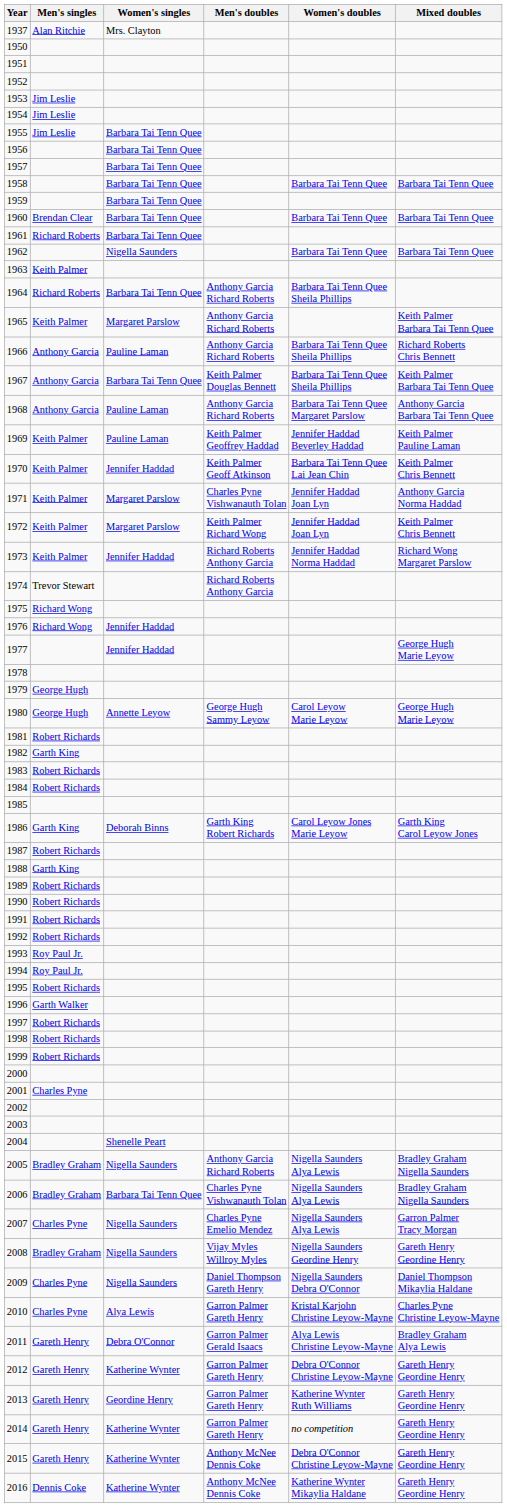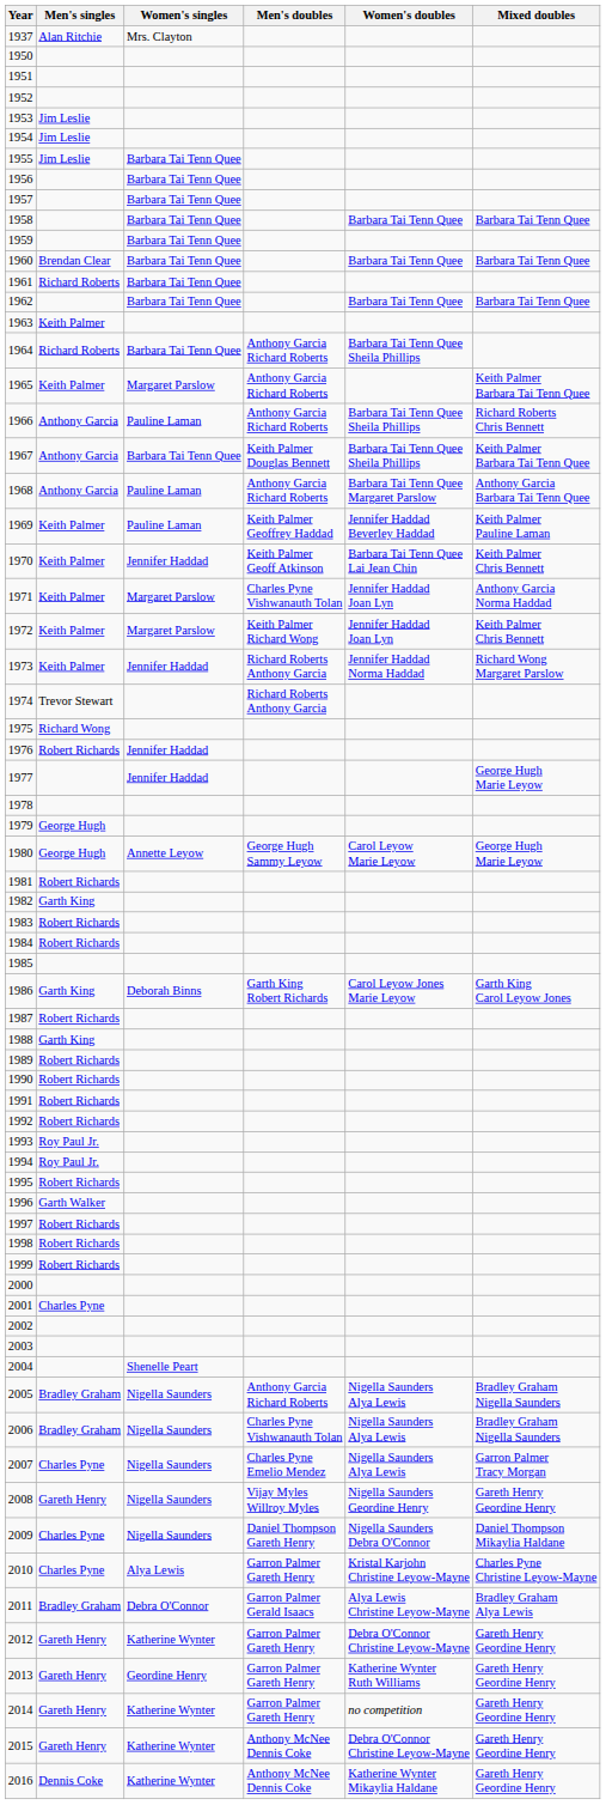1962 | Women's singles: Nigella Saunders -> Barbara Tai Tenn Quee
1976 | Men's singles: Richard Wong -> Robert Richards
2006 | Women's singles: Barbara Tai Tenn Quee -> Nigella Saunders
2008 | Men's singles: Bradley Graham -> Gareth Henry
2011 | Men's singles: Gareth Henry -> Bradley Graham
